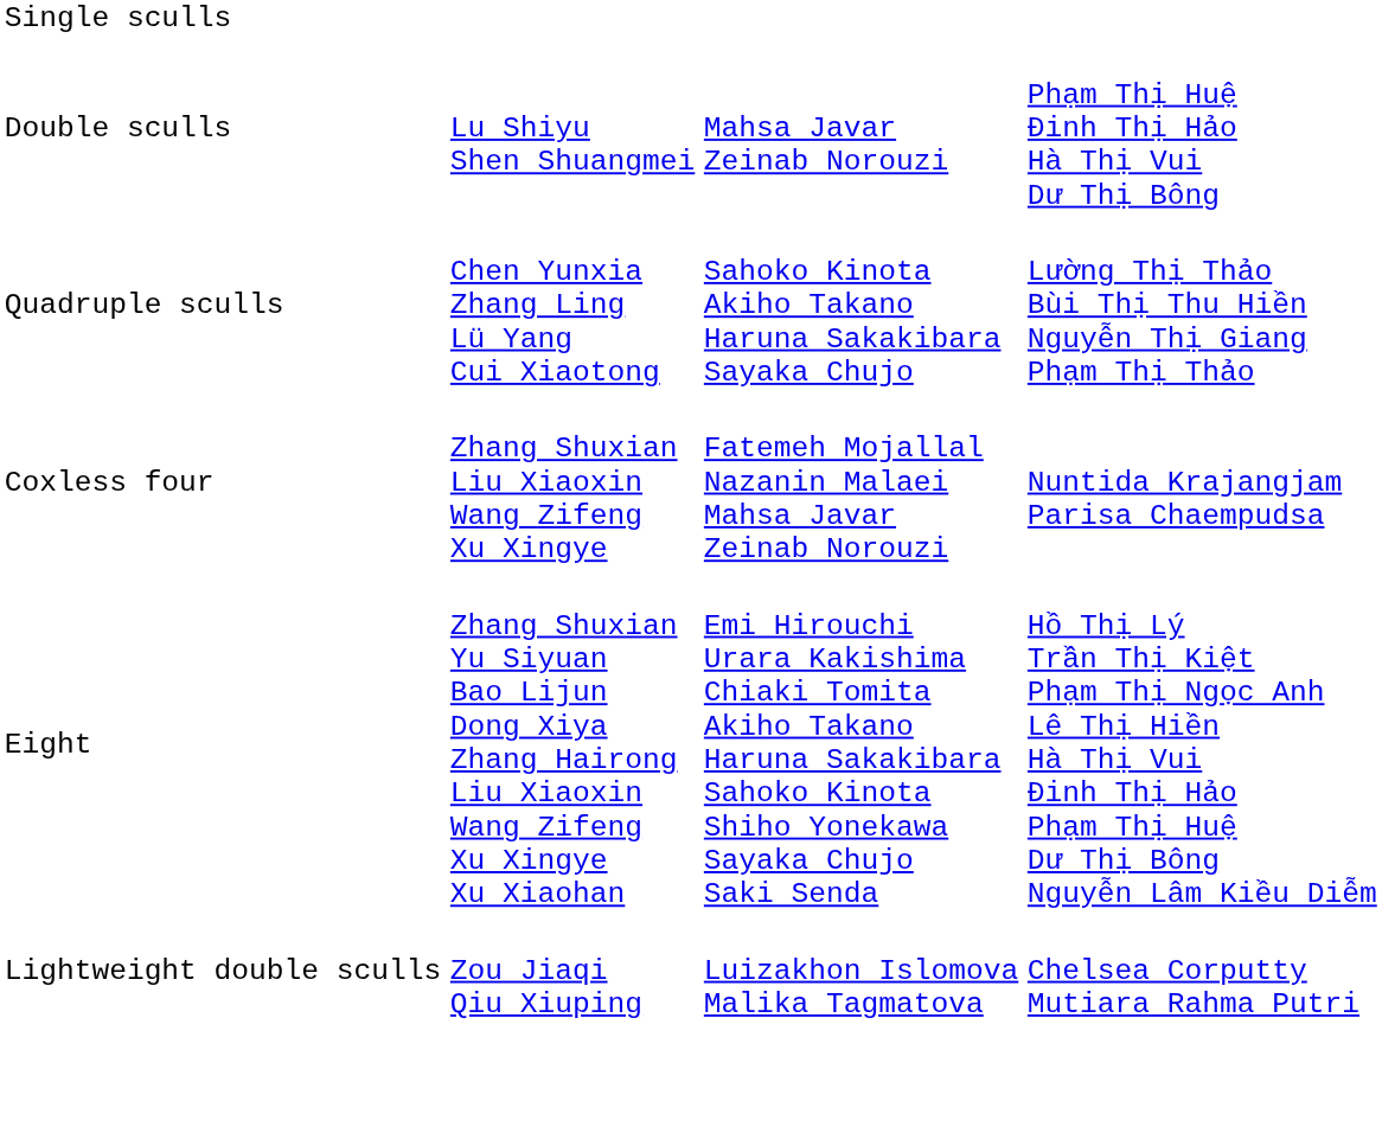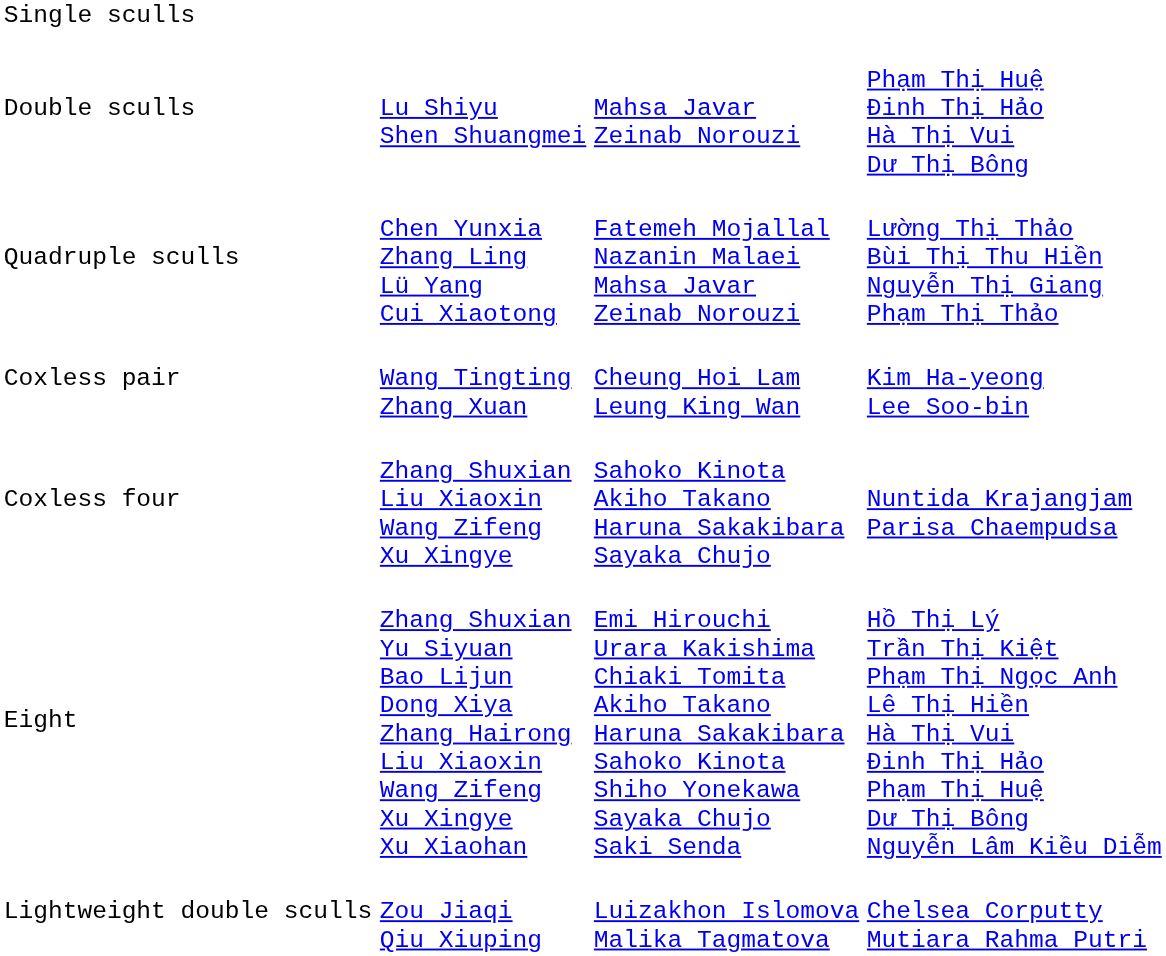Quadruple sculls | column 3: Sahoko Kinota Akiho Takano Haruna Sakakibara Sayaka Chujo -> Fatemeh Mojallal Nazanin Malaei Mahsa Javar Zeinab Norouzi
+ row: Coxless pair | Wang Tingting Zhang Xuan | Cheung Hoi Lam Leung King Wan | Kim Ha-yeong Lee Soo-bin
Coxless four | column 3: Fatemeh Mojallal Nazanin Malaei Mahsa Javar Zeinab Norouzi -> Sahoko Kinota Akiho Takano Haruna Sakakibara Sayaka Chujo
